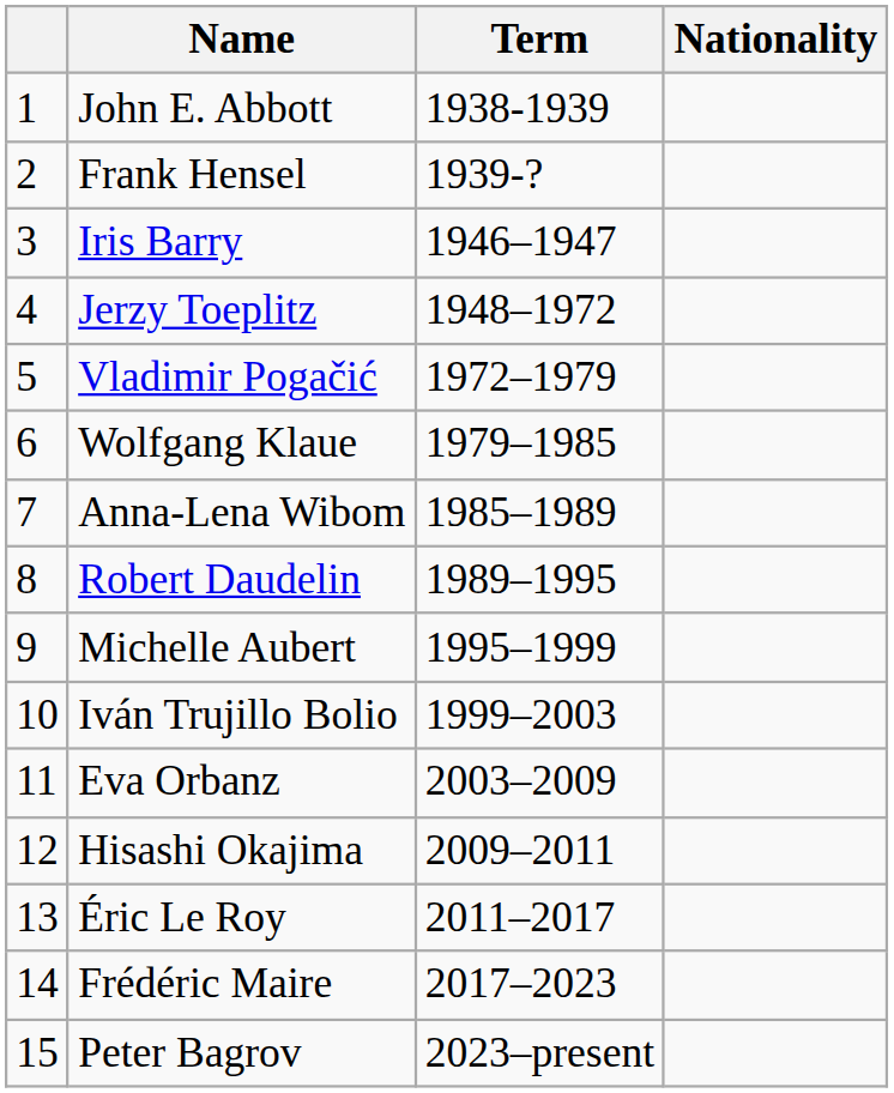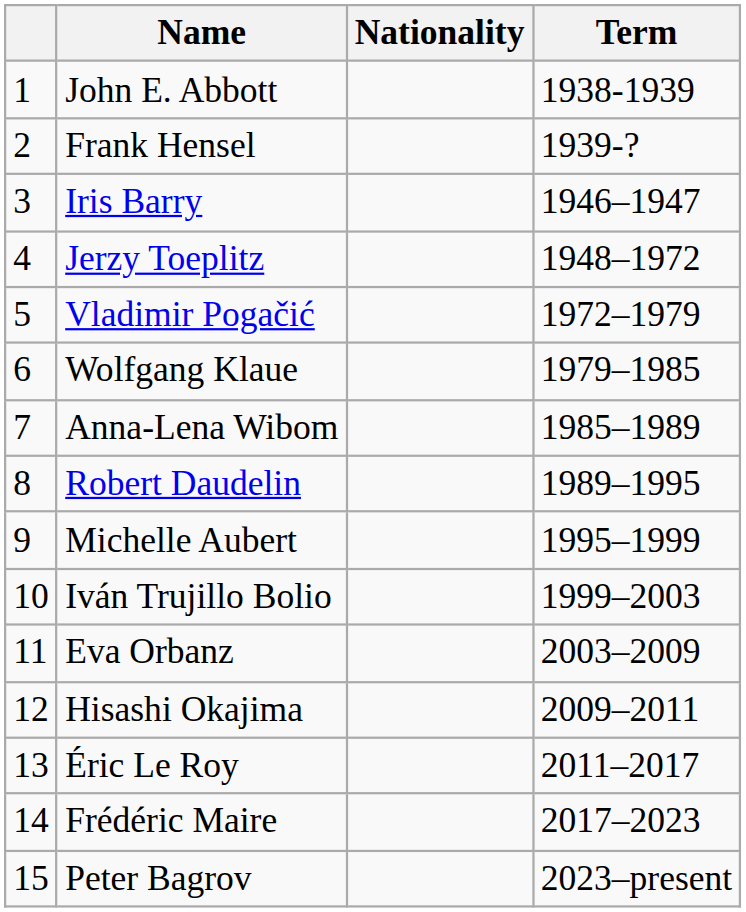columns swapped: Term <-> Nationality
